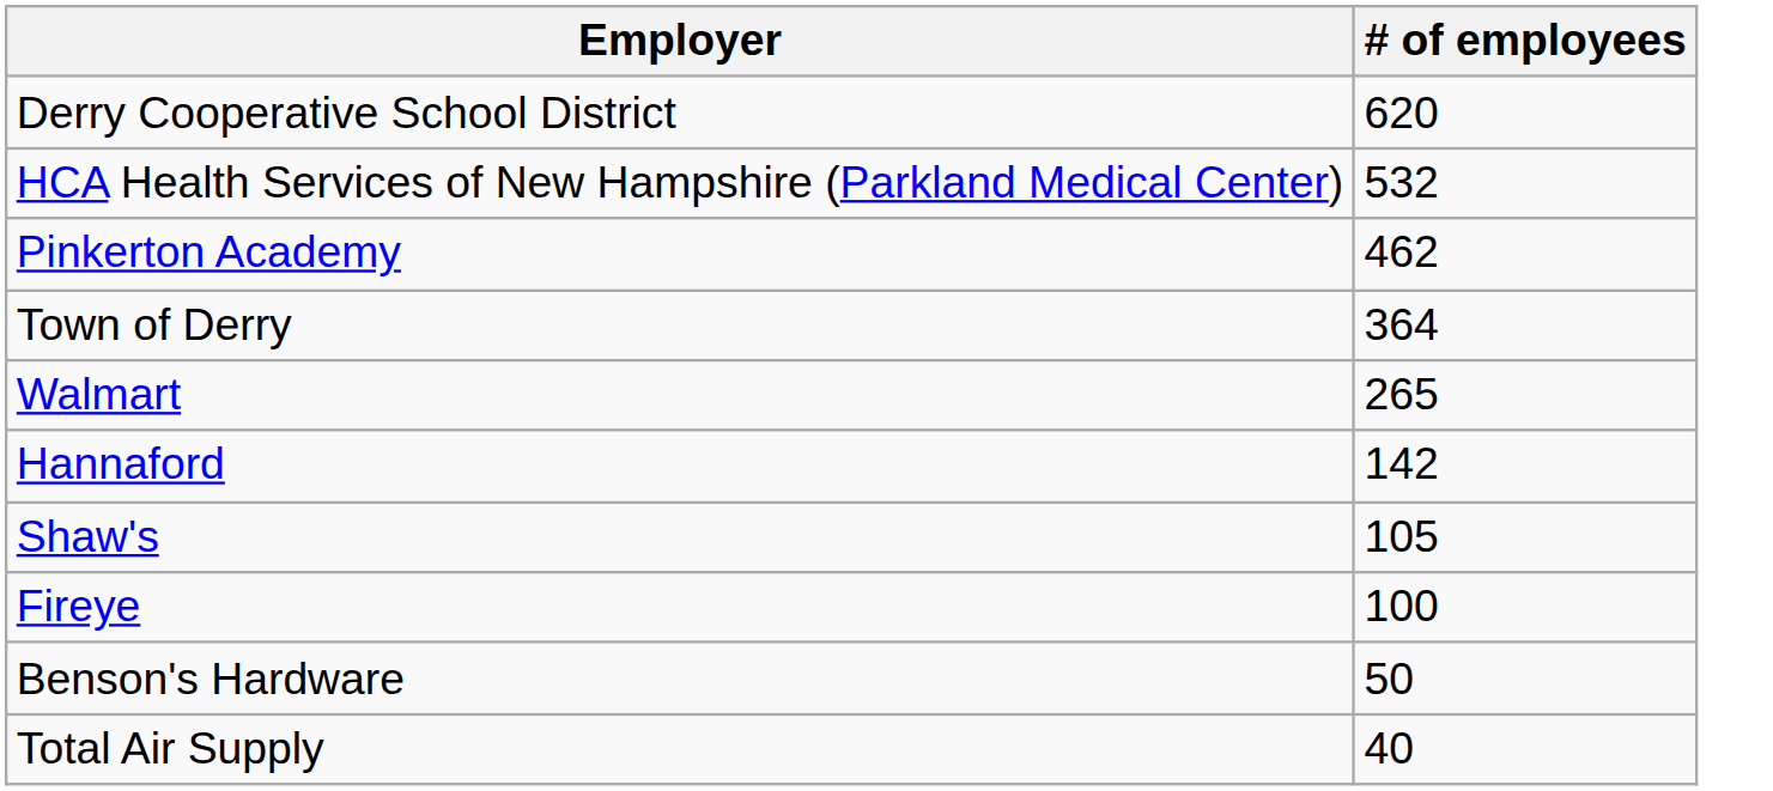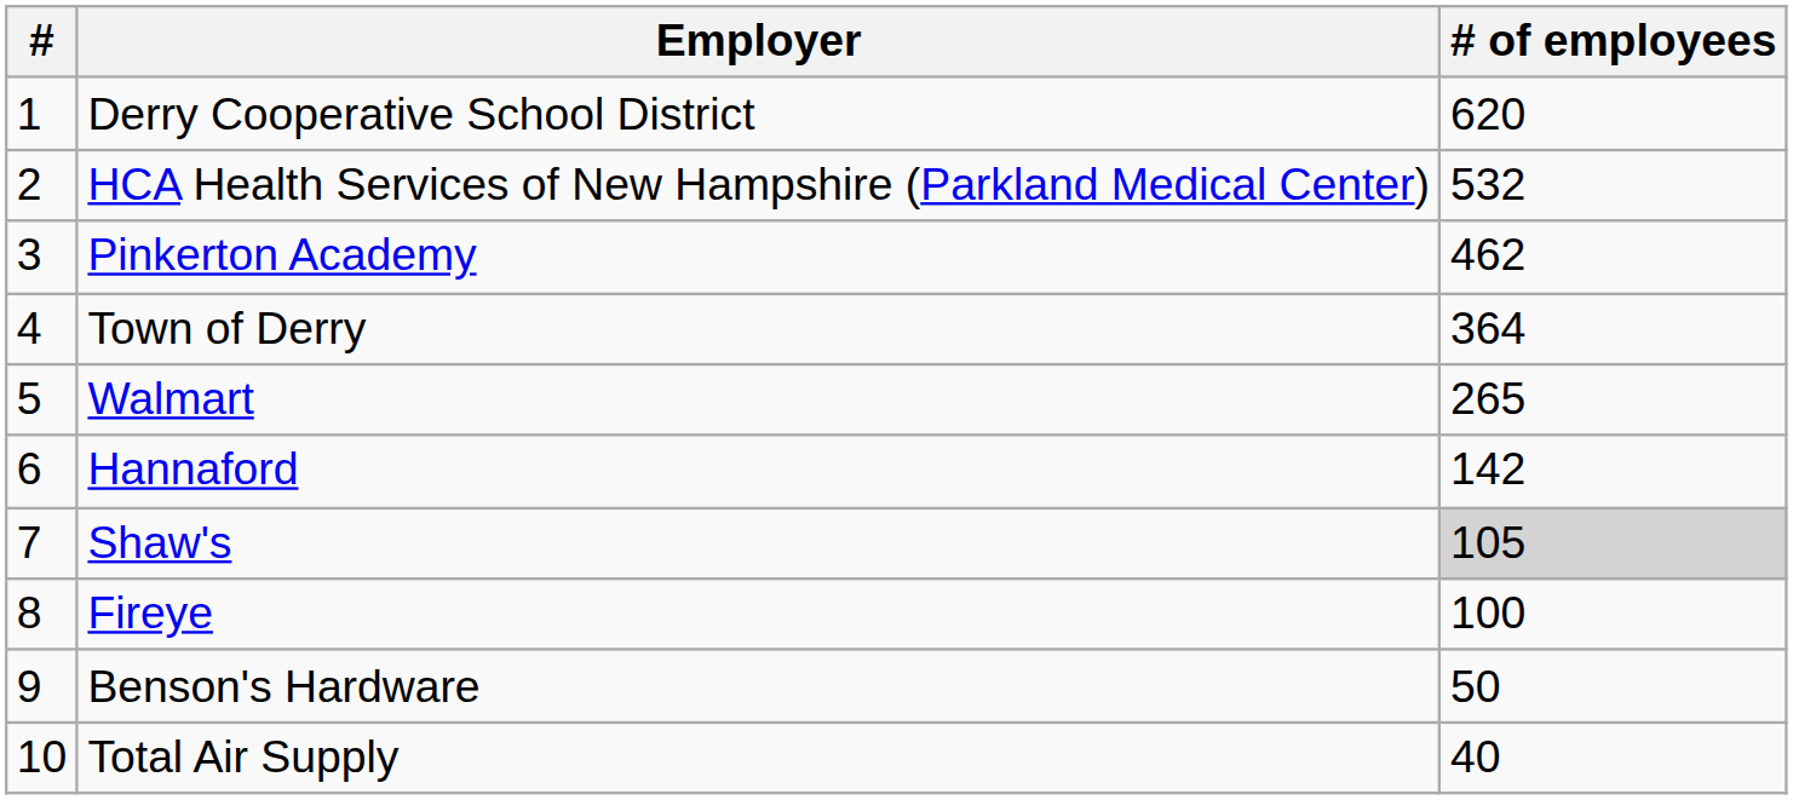+ column: # | 1 | 2 | 3 | 4 | 5 | 6 | 7 | 8 | 9 | 10
Shaw's | # of employees: no background -> lightgrey background
